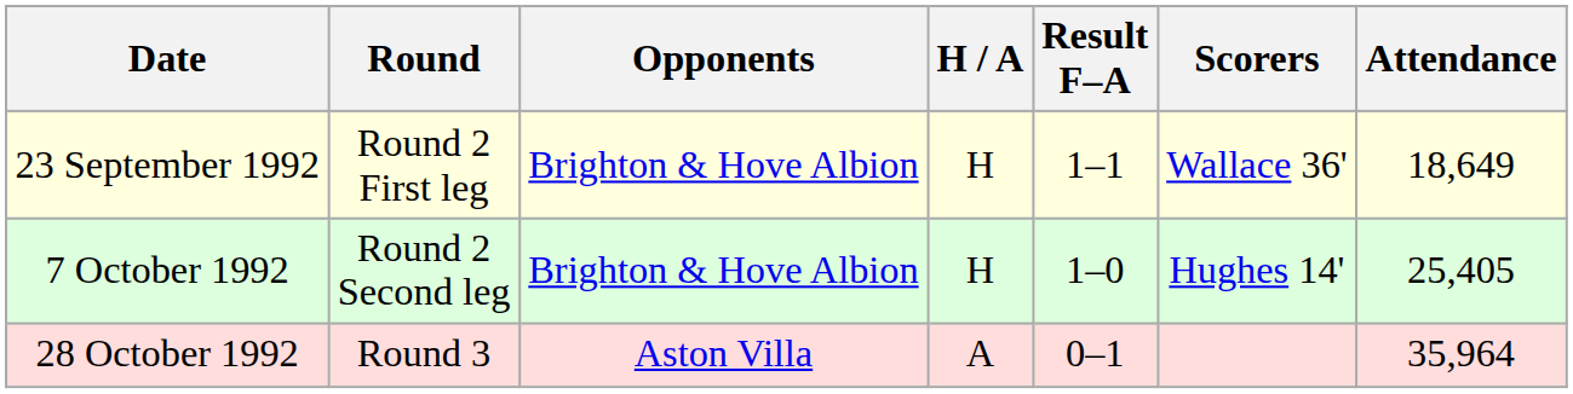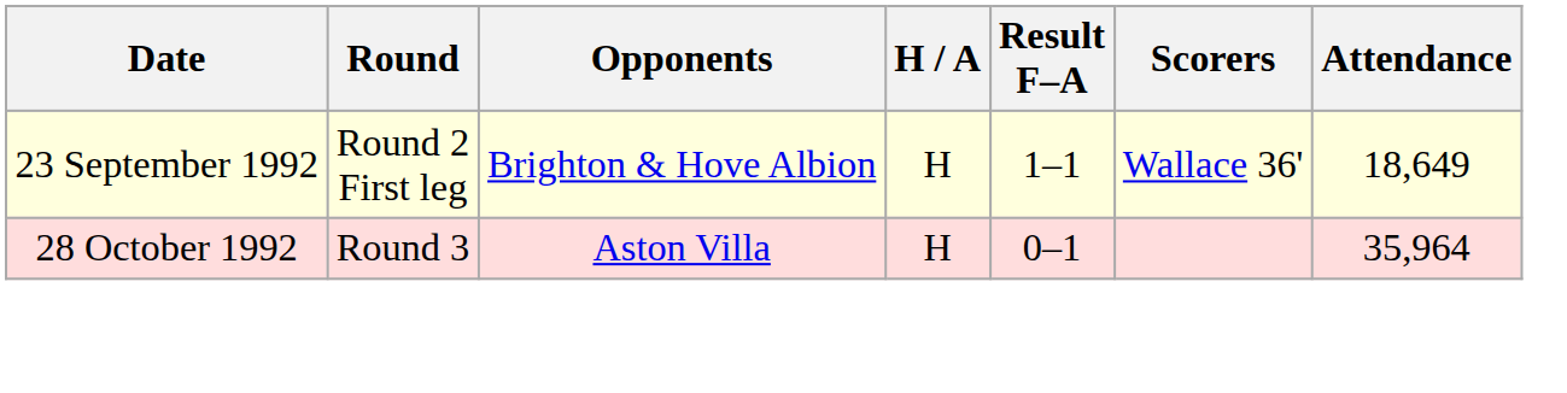- row: 7 October 1992 | Round 2 Second leg | Brighton & Hove Albion | H | 1–0 | Hughes 14' | 25,405
28 October 1992 | H / A: A -> H
